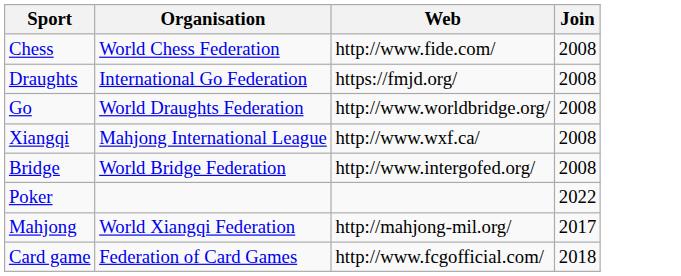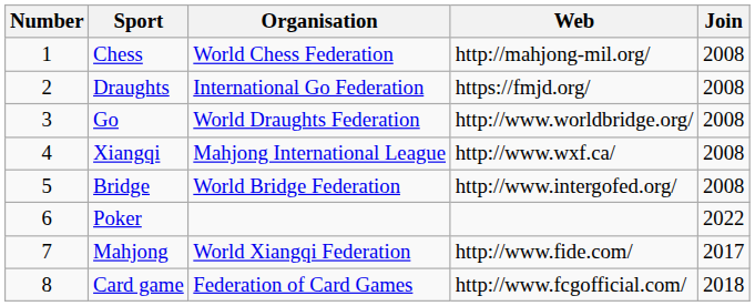+ column: Number | 1 | 2 | 3 | 4 | 5 | 6 | 7 | 8
Chess | Web: http://www.fide.com/ -> http://mahjong-mil.org/
Mahjong | Web: http://mahjong-mil.org/ -> http://www.fide.com/
